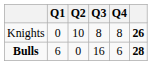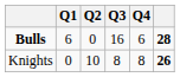rows swapped: Bulls <-> Knights
